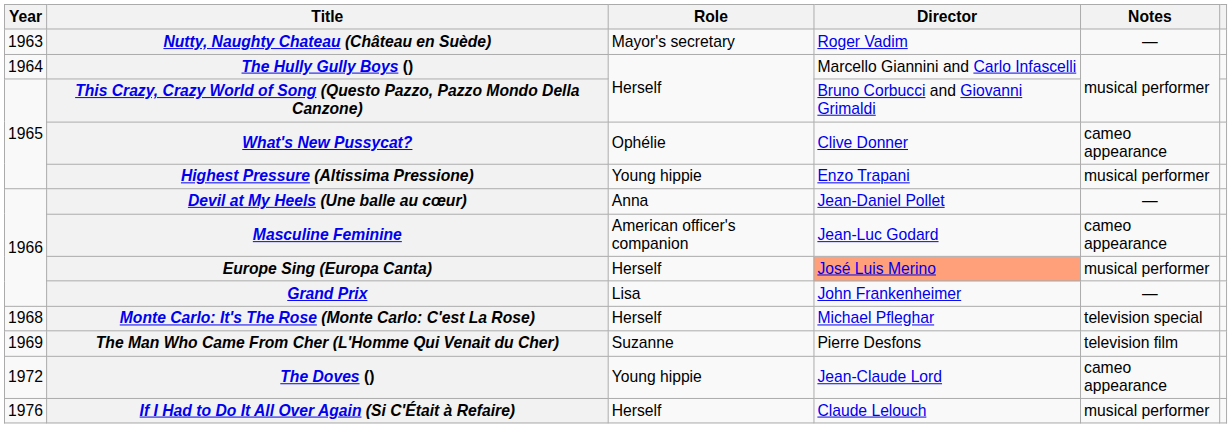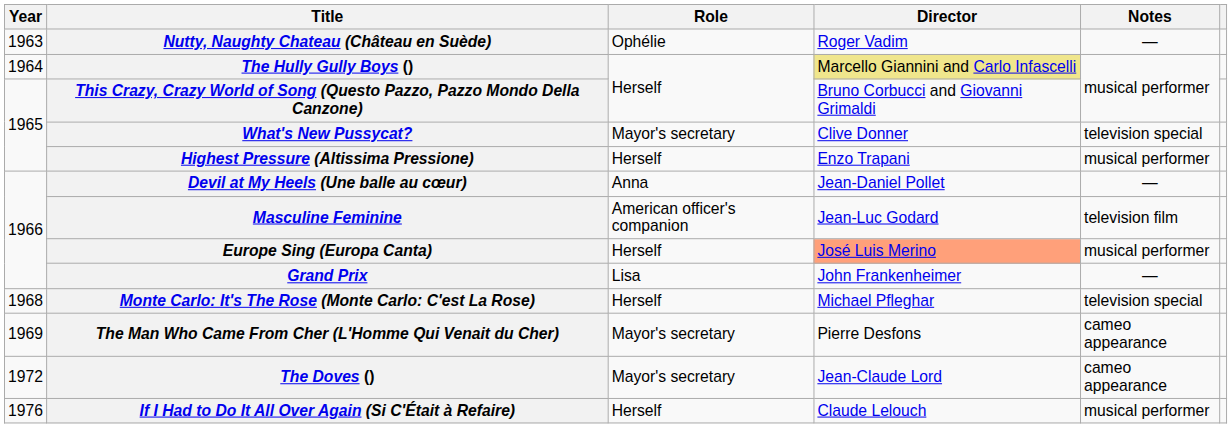Nutty, Naughty Chateau (Château en Suède) | Role: Mayor's secretary -> Ophélie
The Hully Gully Boys () | Director: no background -> khaki background
What's New Pussycat? | Role: Ophélie -> Mayor's secretary
What's New Pussycat? | Notes: cameo appearance -> television special
Highest Pressure (Altissima Pressione) | Role: Young hippie -> Herself
Masculine Feminine | Notes: cameo appearance -> television film
The Man Who Came From Cher (L'Homme Qui Venait du Cher) | Role: Suzanne -> Mayor's secretary
The Man Who Came From Cher (L'Homme Qui Venait du Cher) | Notes: television film -> cameo appearance
The Doves () | Role: Young hippie -> Mayor's secretary
